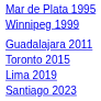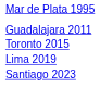- row: Winnipeg 1999
